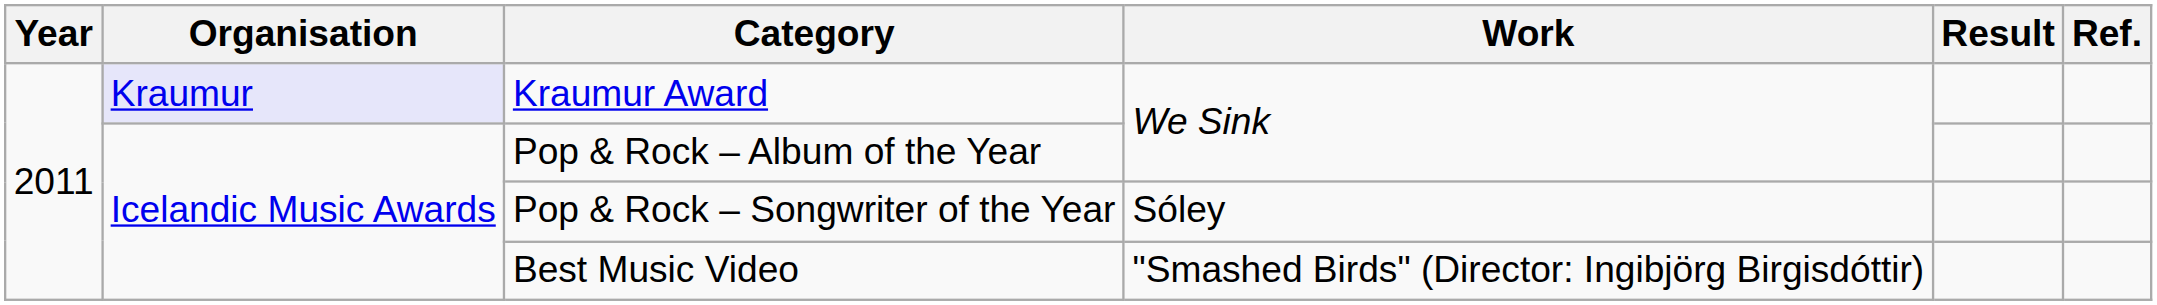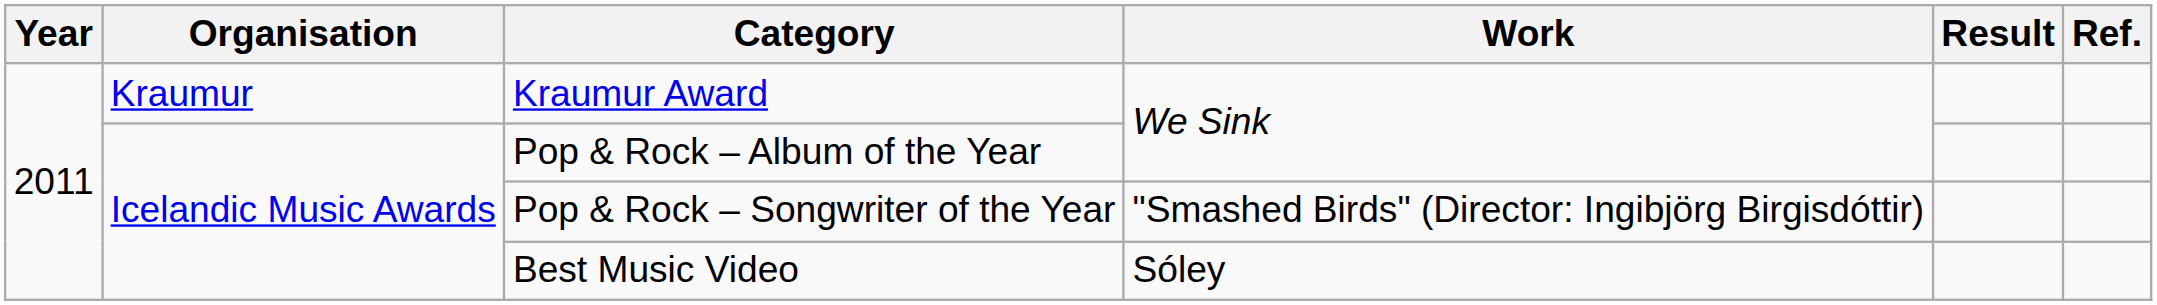Kraumur Award | Organisation: lavender background -> no background
Pop & Rock – Songwriter of the Year | Work: Sóley -> "Smashed Birds" (Director: Ingibjörg Birgisdóttir)
Best Music Video | Work: "Smashed Birds" (Director: Ingibjörg Birgisdóttir) -> Sóley
